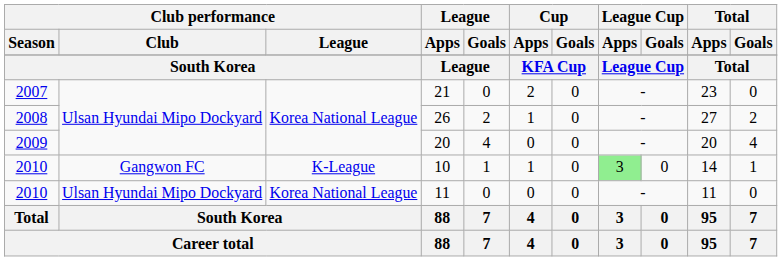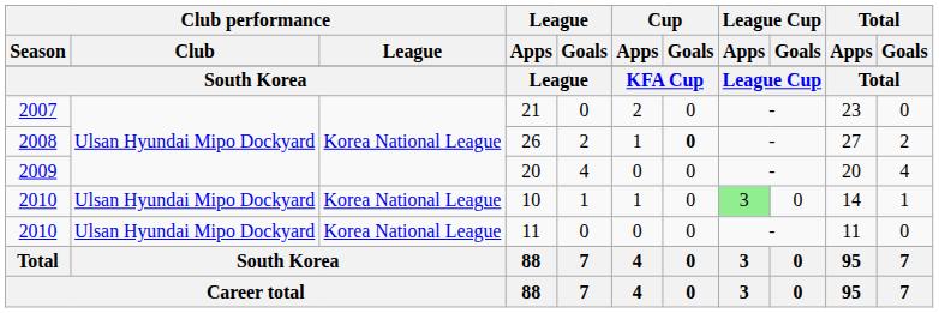26 | Cup / Goals: normal -> bold
10 | Club performance / Club: Gangwon FC -> Ulsan Hyundai Mipo Dockyard
10 | Club performance / League: K-League -> Korea National League
